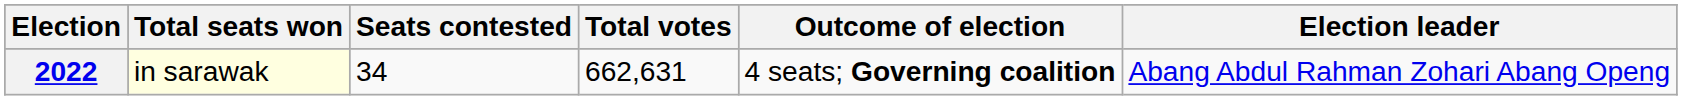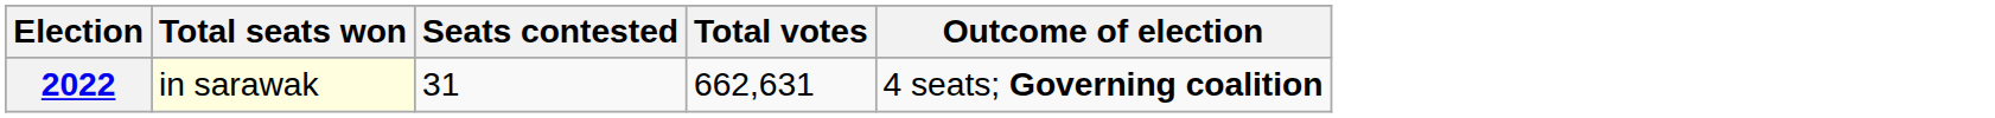- column: Election leader | Abang Abdul Rahman Zohari Abang Openg
2022 | Seats contested: 34 -> 31
